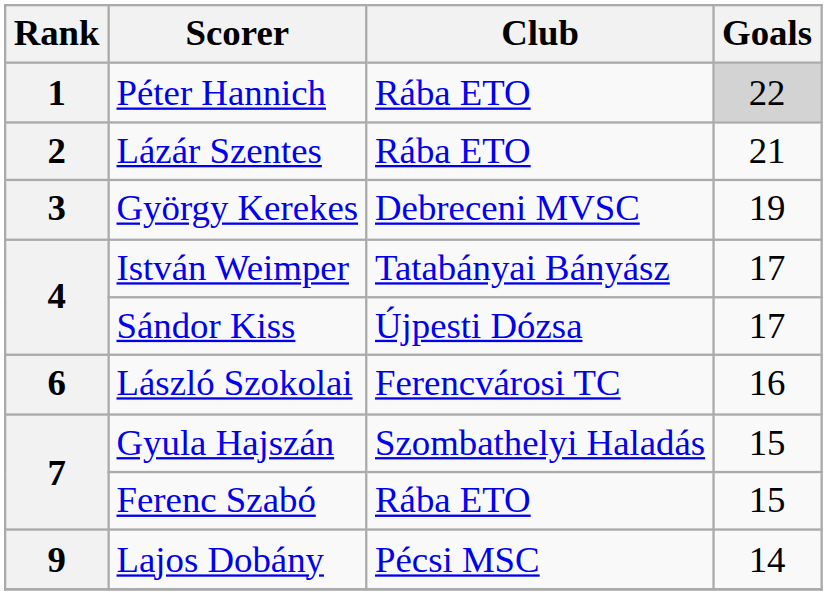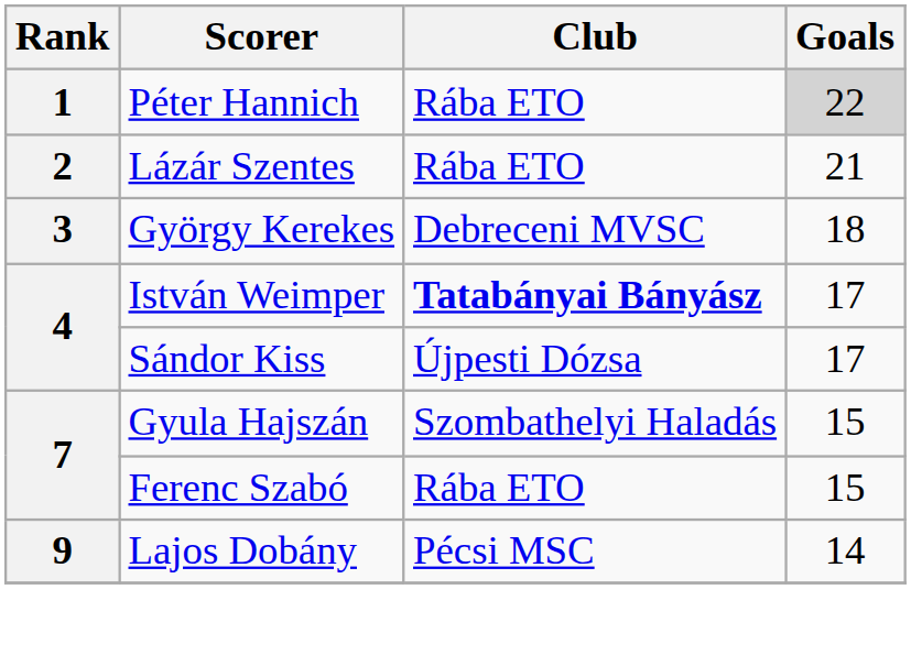György Kerekes | Goals: 19 -> 18
István Weimper | Club: normal -> bold
- row: 6 | László Szokolai | Ferencvárosi TC | 16
